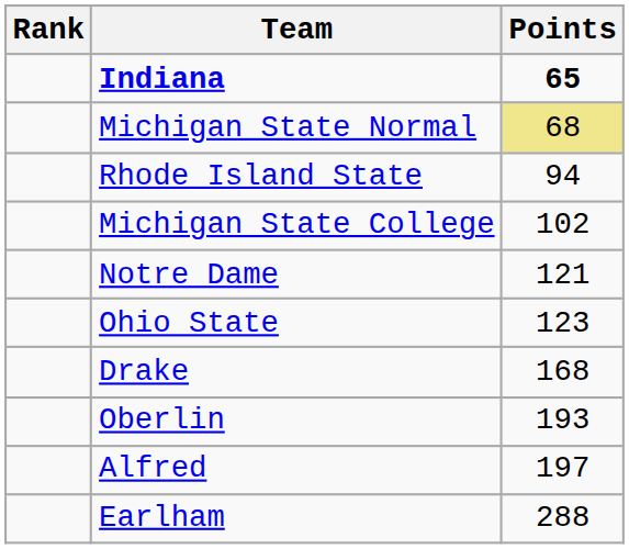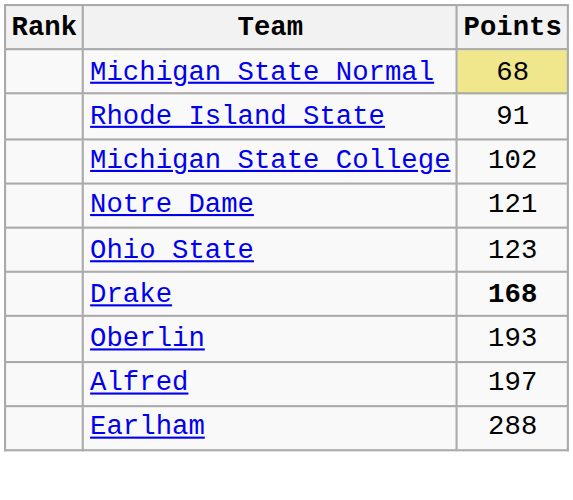- row: Indiana | 65
Rhode Island State | Points: 94 -> 91
Drake | Points: normal -> bold
